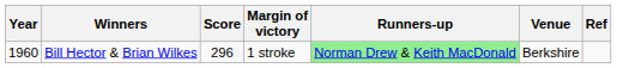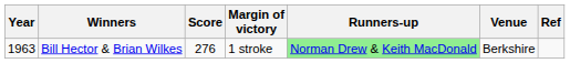Bill Hector & Brian Wilkes | Year: 1960 -> 1963
Bill Hector & Brian Wilkes | Score: 296 -> 276
